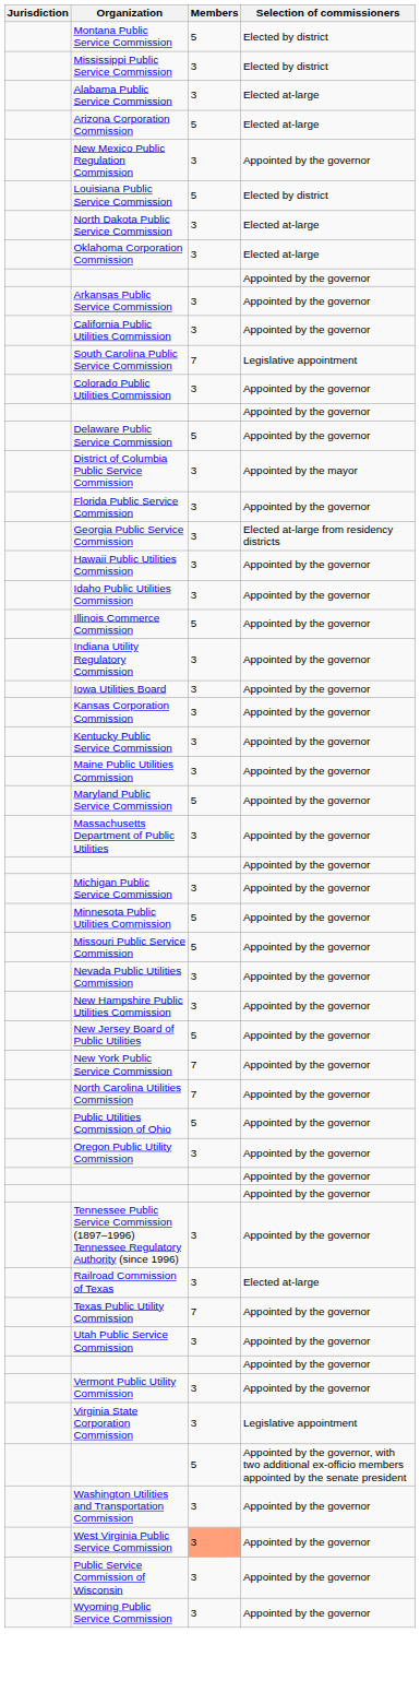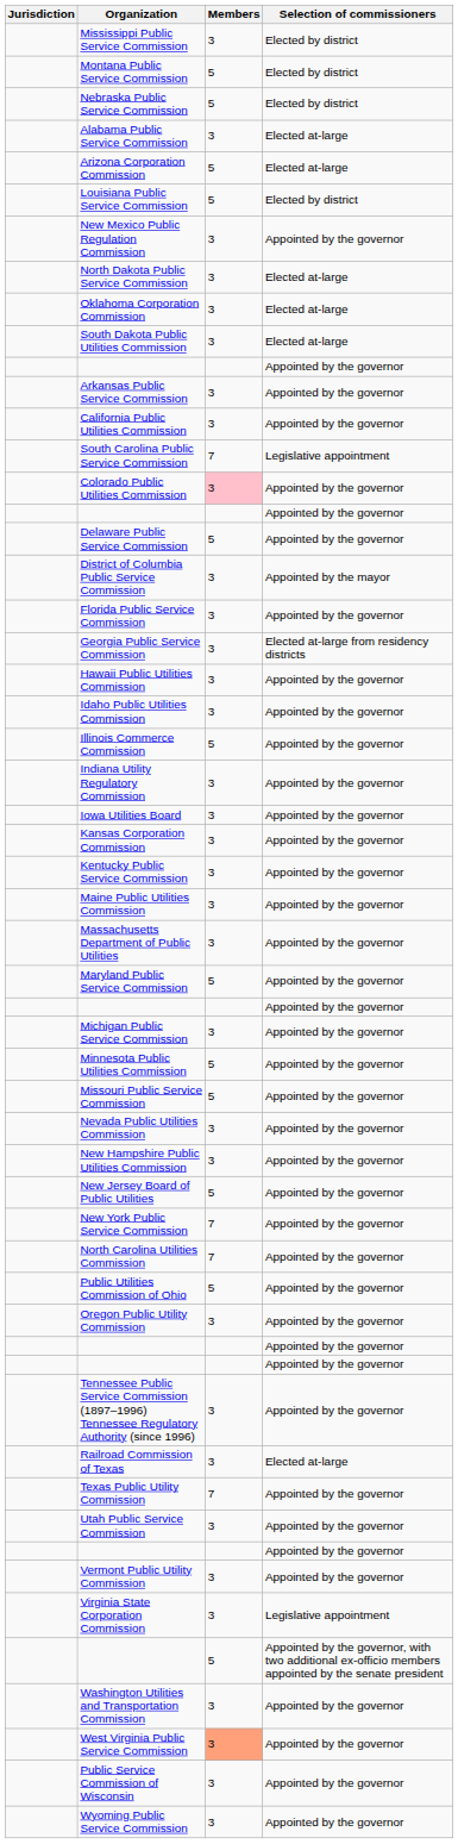rows swapped: Mississippi Public Service Commission <-> Montana Public Service Commission
+ row: Nebraska Public Service Commission | 5 | Elected by district
rows swapped: New Mexico Public Regulation Commission <-> Louisiana Public Service Commission
+ row: South Dakota Public Utilities Commission | 3 | Elected at-large
Colorado Public Utilities Commission | Members: no background -> pink background
rows swapped: Maryland Public Service Commission <-> Massachusetts Department of Public Utilities
